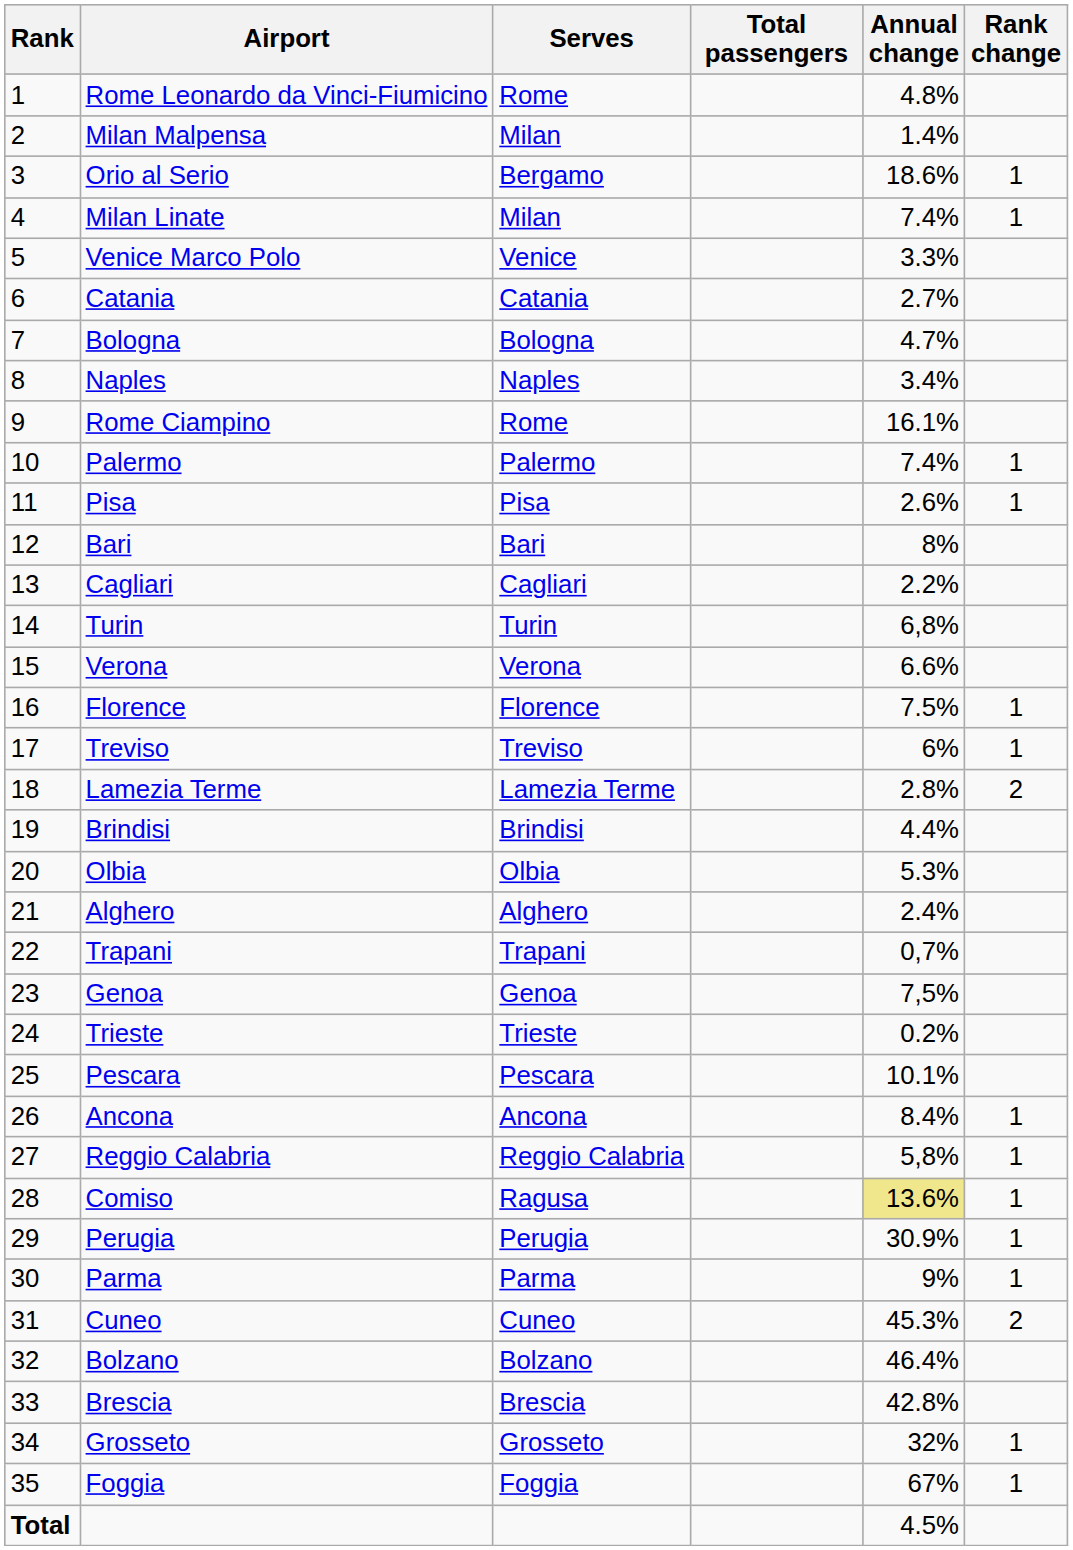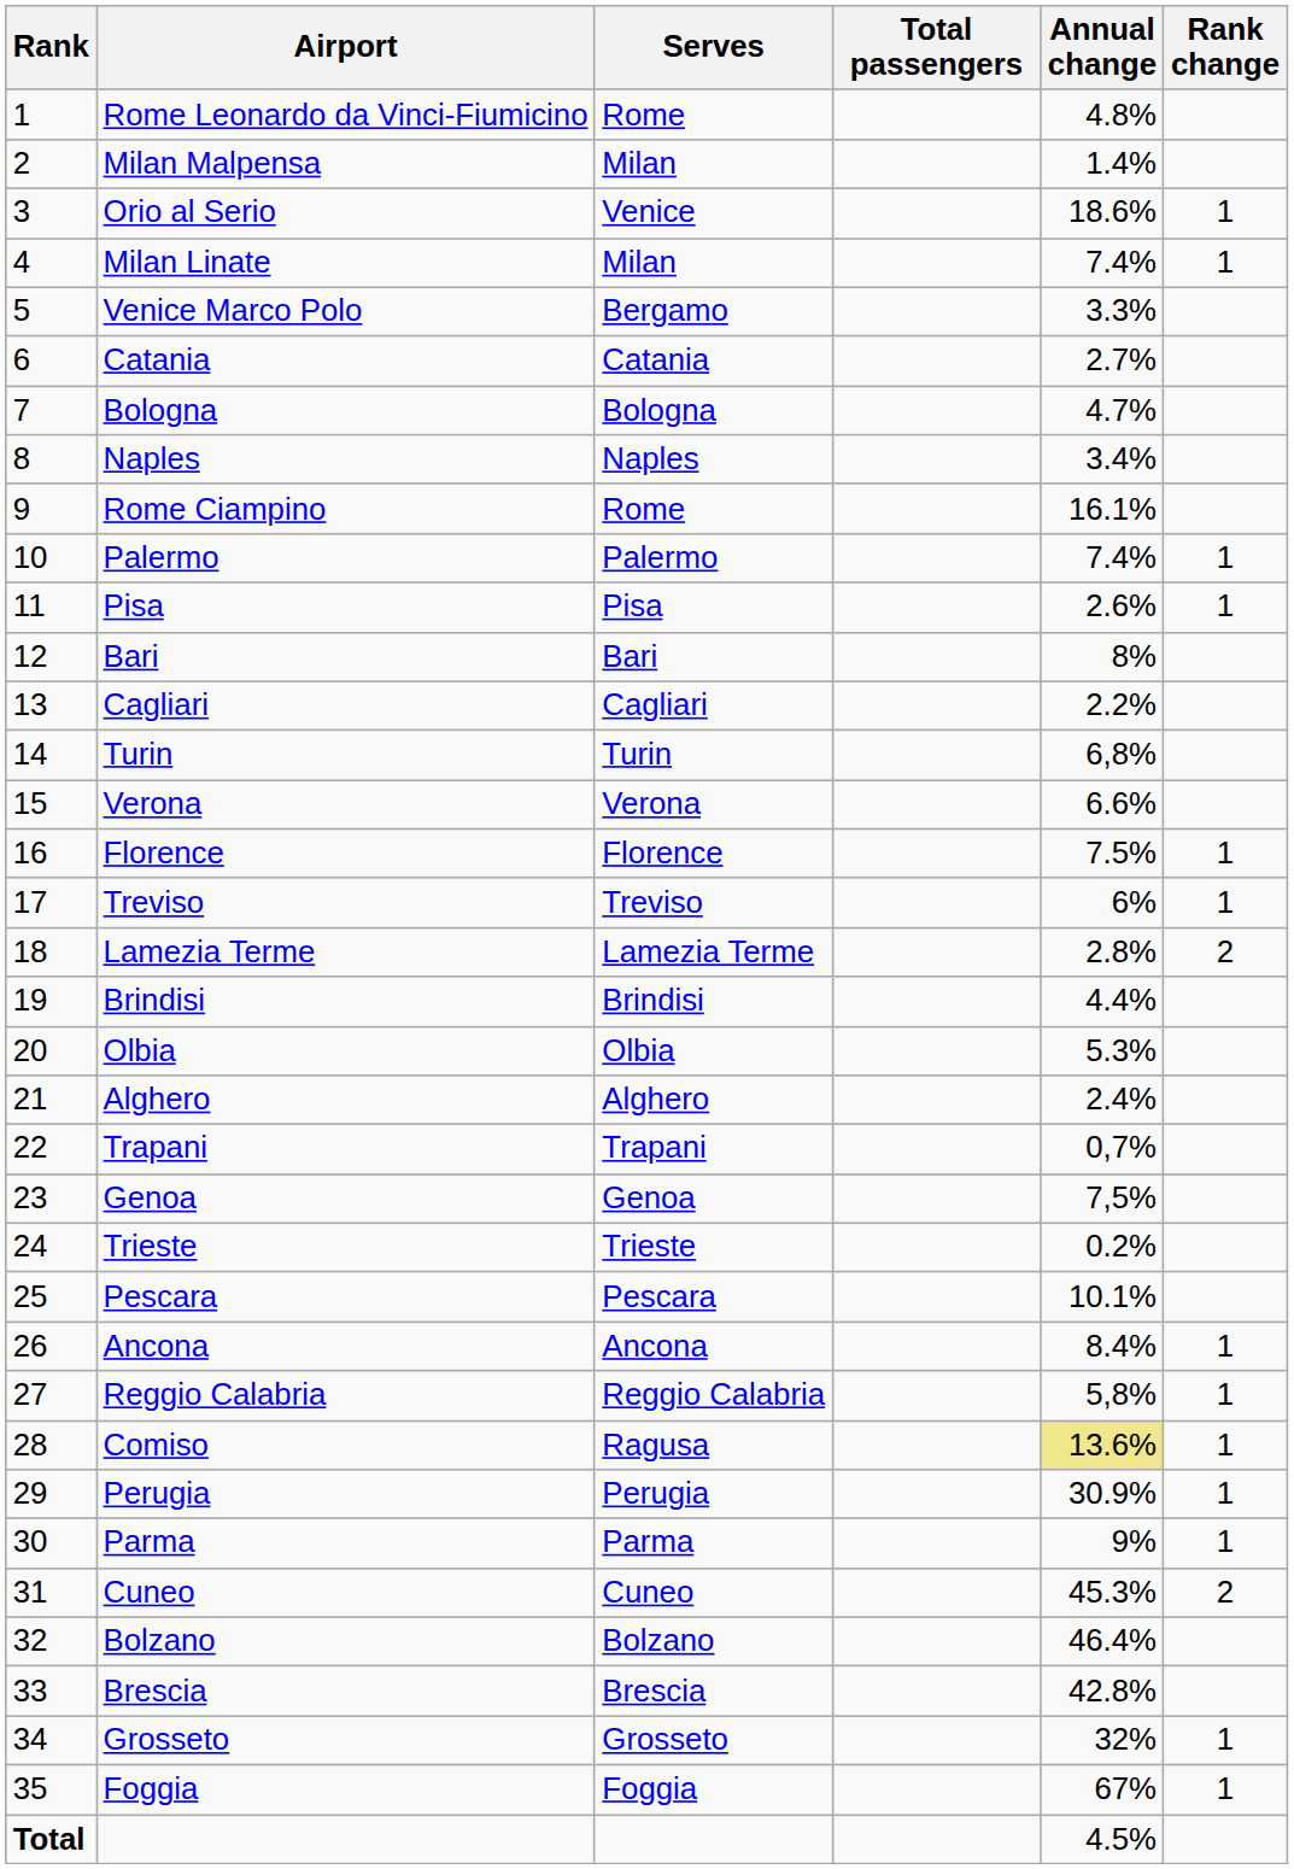Orio al Serio | Serves: Bergamo -> Venice
Venice Marco Polo | Serves: Venice -> Bergamo
